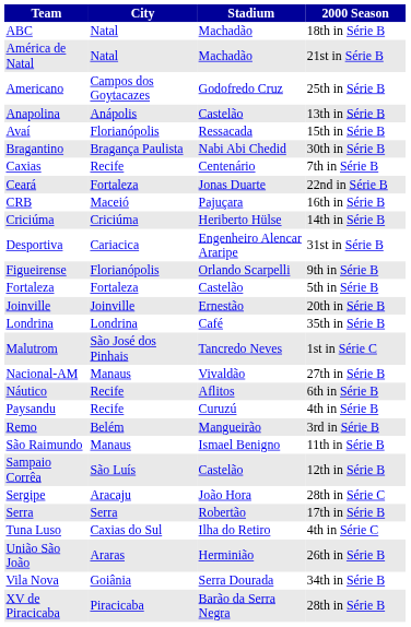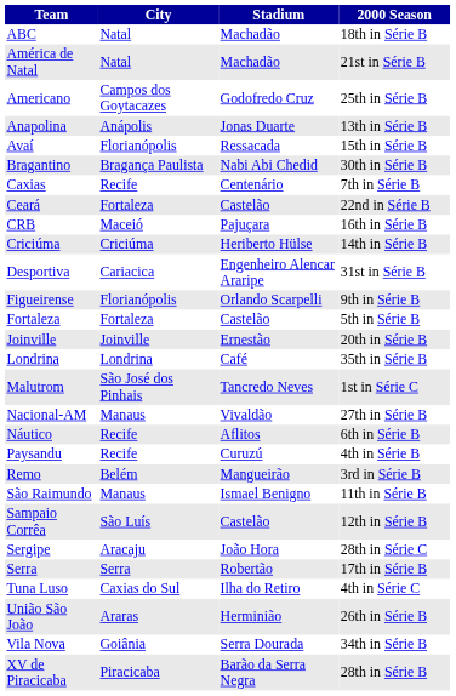Anapolina | Stadium: Castelão -> Jonas Duarte
Ceará | Stadium: Jonas Duarte -> Castelão
